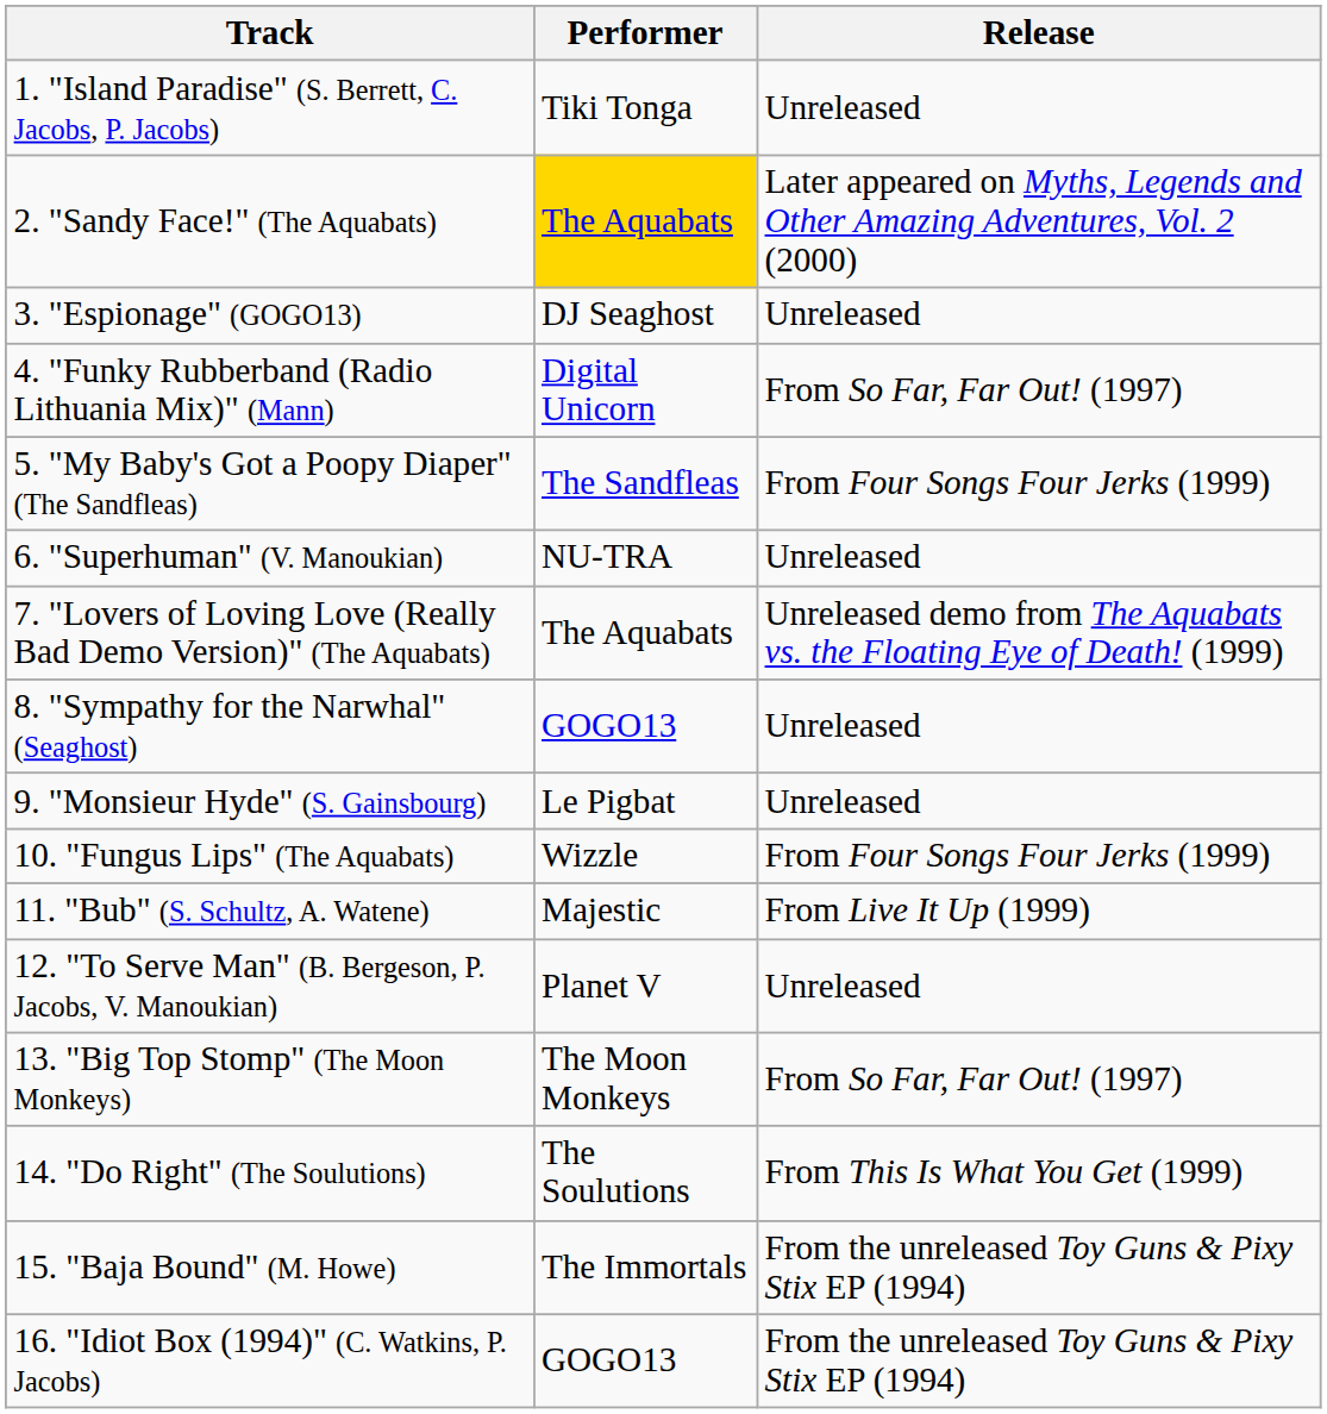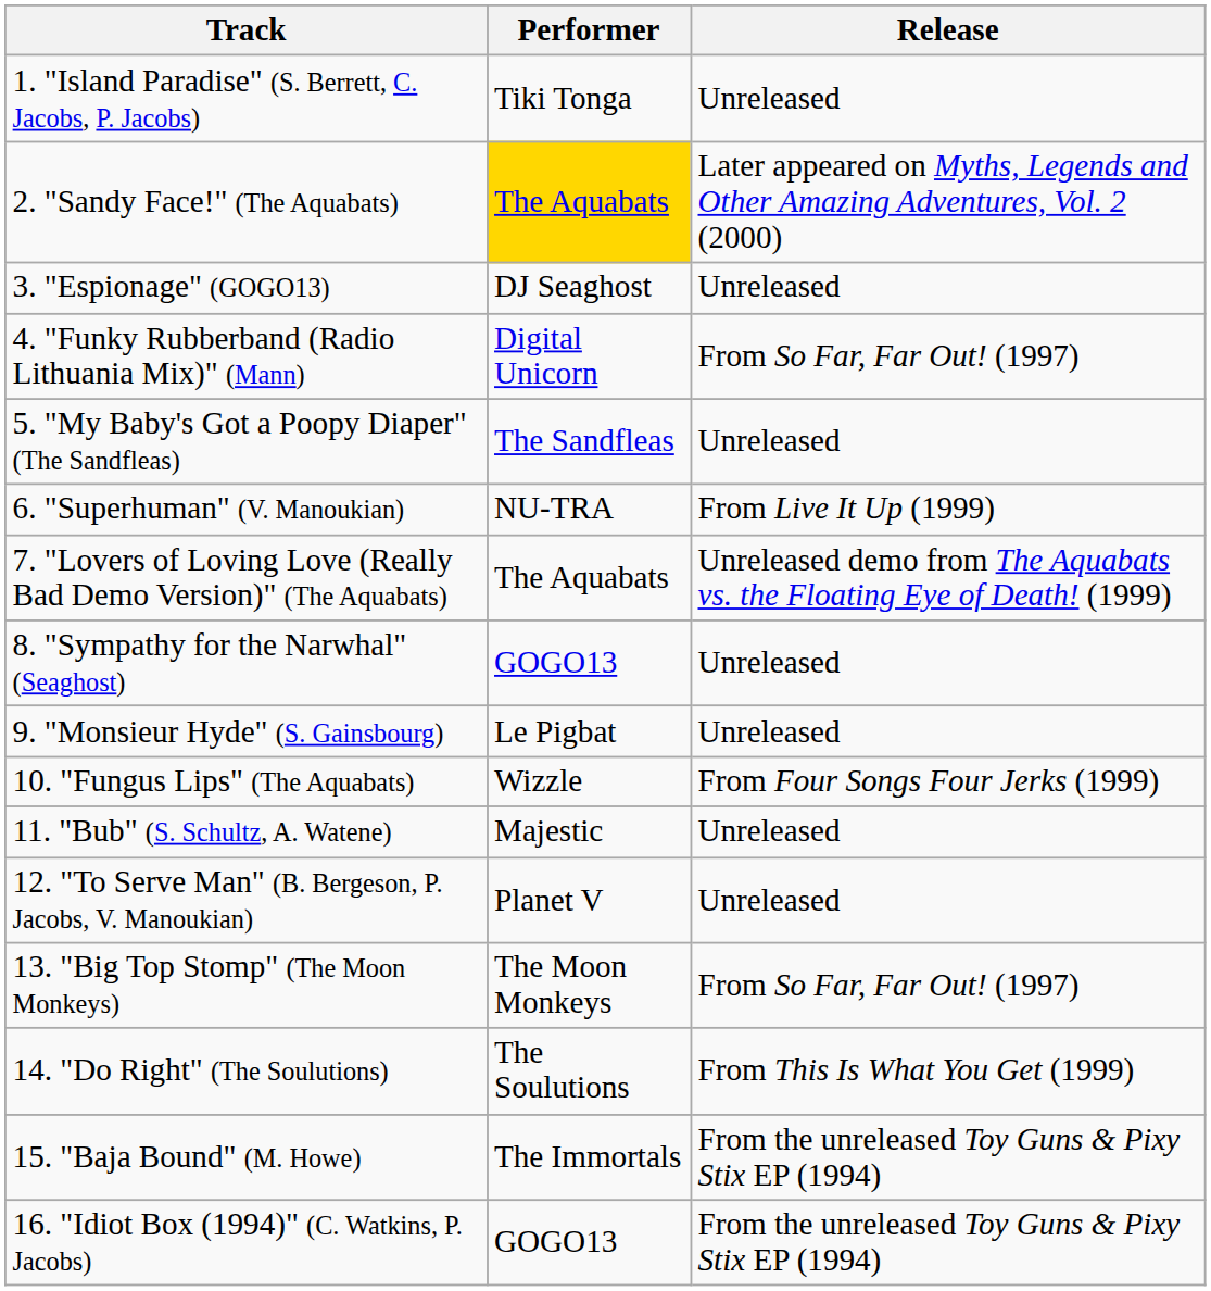5. "My Baby's Got a Poopy Diaper" (The Sandfleas) | Release: From Four Songs Four Jerks (1999) -> Unreleased
6. "Superhuman" (V. Manoukian) | Release: Unreleased -> From Live It Up (1999)
11. "Bub" (S. Schultz, A. Watene) | Release: From Live It Up (1999) -> Unreleased
